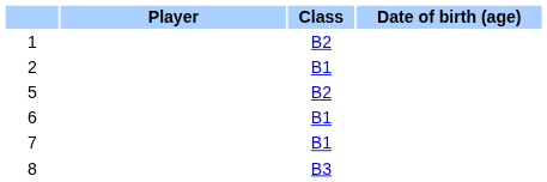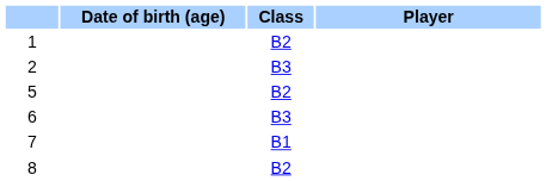columns swapped: Player <-> Date of birth (age)
2 | Class: B1 -> B3
6 | Class: B1 -> B3
8 | Class: B3 -> B2
